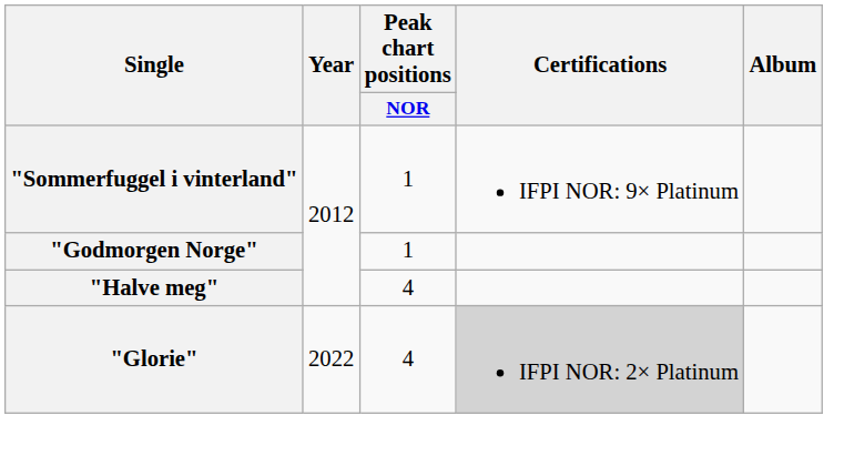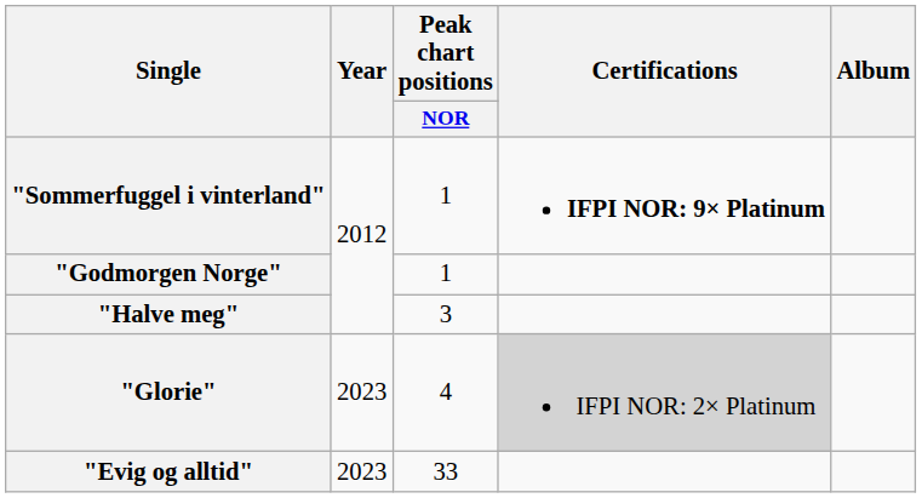"Sommerfuggel i vinterland" | Certifications: normal -> bold
"Halve meg" | Peak chart positions / NOR: 4 -> 3
"Glorie" | Year: 2022 -> 2023
+ row: "Evig og alltid" | 2023 | 33
